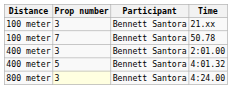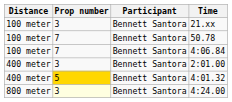+ row: 100 meter | 7 | Bennett Santora | 4:06.84
4:01.32 | Prop number: no background -> gold background
